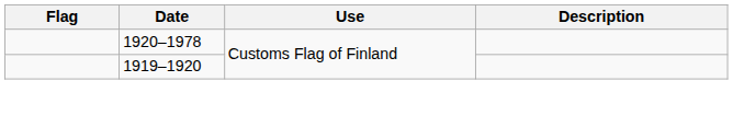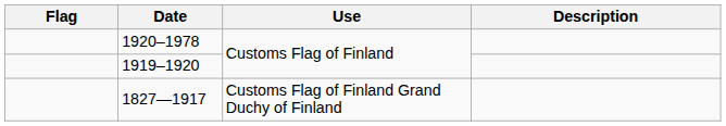+ row: 1827—1917 | Customs Flag of Finland Grand Duchy of Finland
